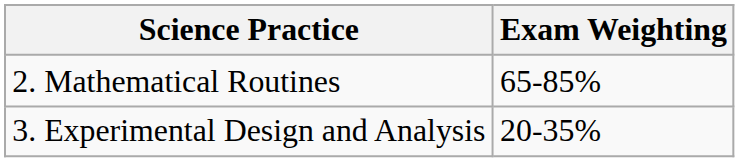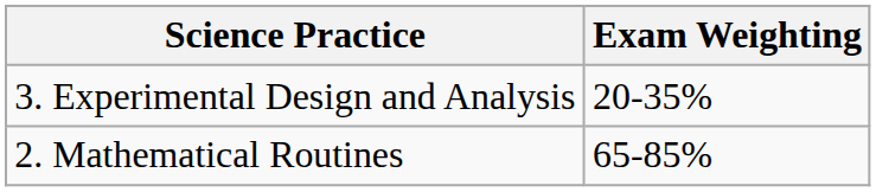rows swapped: 2. Mathematical Routines <-> 3. Experimental Design and Analysis
